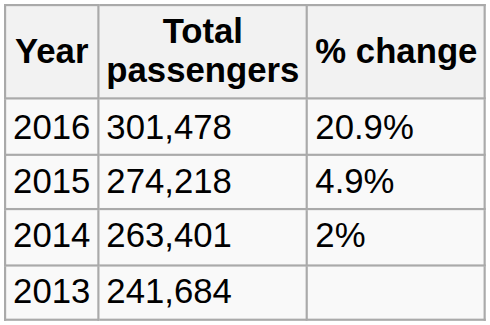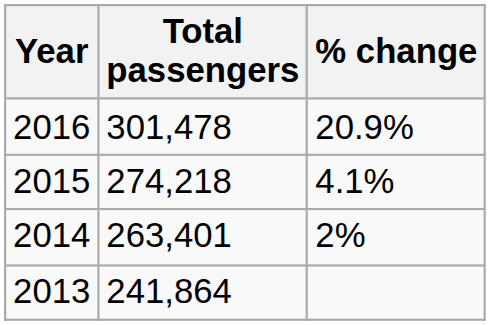2015 | % change: 4.9% -> 4.1%
2013 | Total passengers: 241,684 -> 241,864
